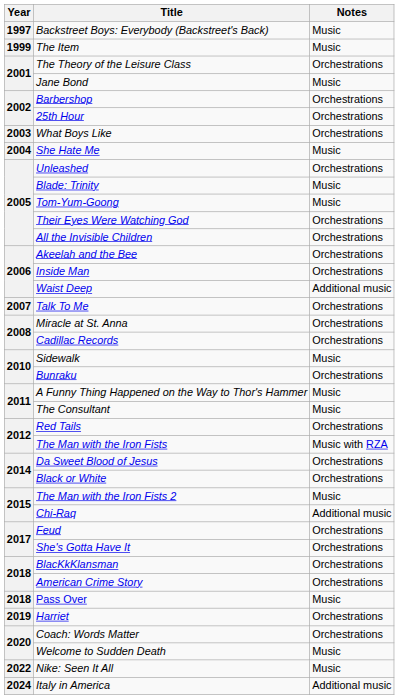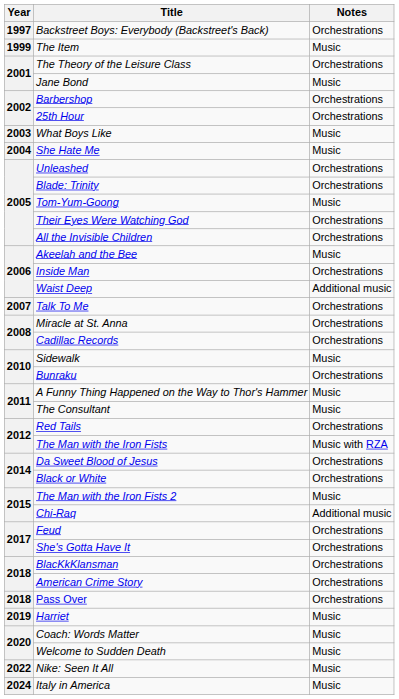Backstreet Boys: Everybody (Backstreet's Back) | Notes: Music -> Orchestrations
What Boys Like | Notes: Orchestrations -> Music
Blade: Trinity | Notes: Music -> Orchestrations
Akeelah and the Bee | Notes: Orchestrations -> Music
Pass Over | Notes: Music -> Orchestrations
Harriet | Notes: Orchestrations -> Music
Coach: Words Matter | Notes: Orchestrations -> Music
Italy in America | Notes: Additional music -> Music
